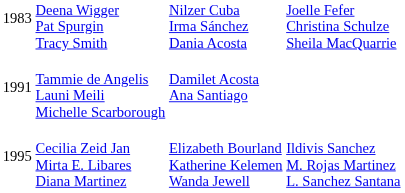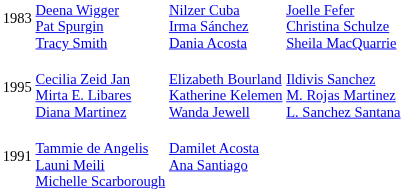rows swapped: Tammie de Angelis Launi Meili Michelle Scarborough <-> Cecilia Zeid Jan Mirta E. Libares Diana Martinez
